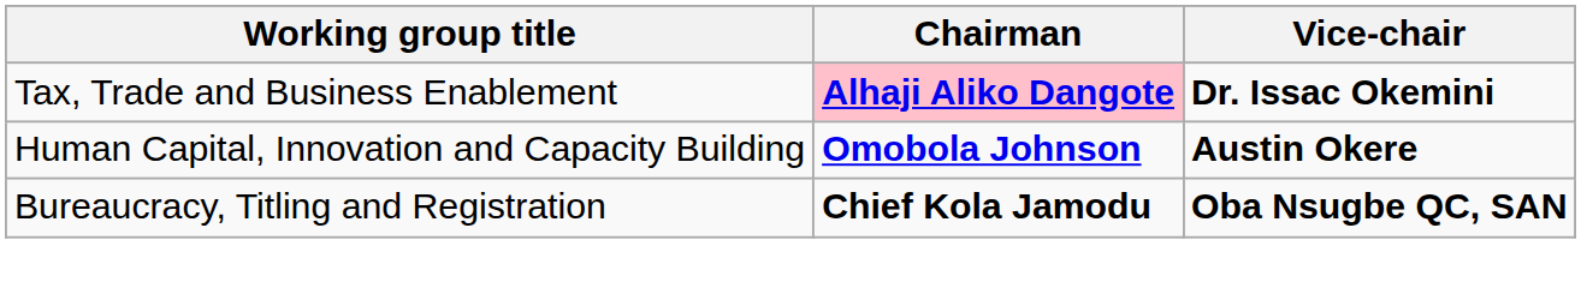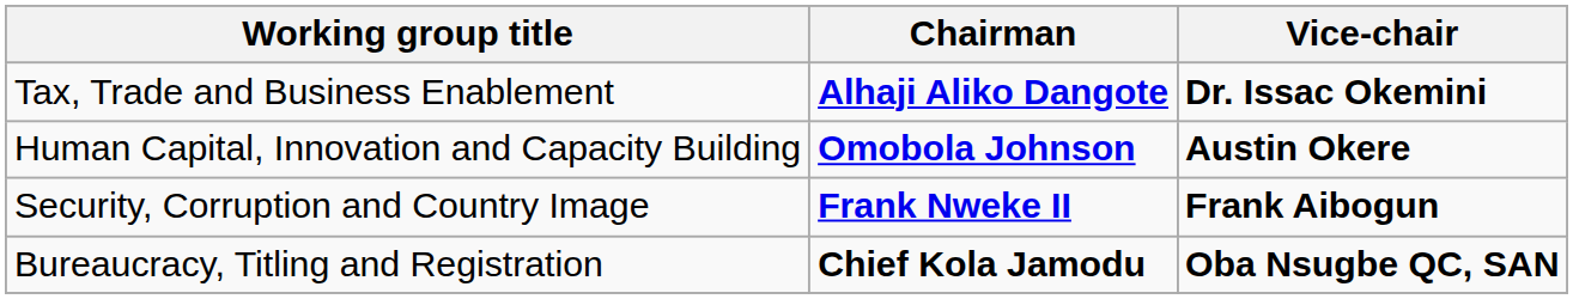Tax, Trade and Business Enablement | Chairman: pink background -> no background
+ row: Security, Corruption and Country Image | Frank Nweke II | Frank Aibogun
